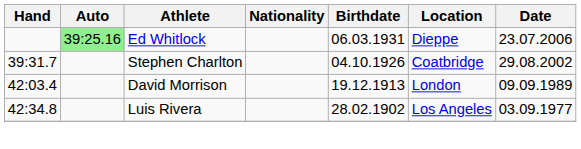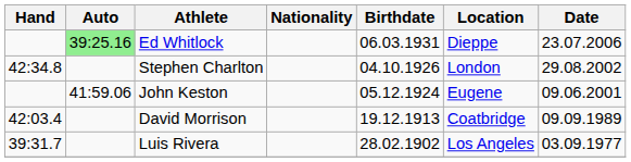Stephen Charlton | Hand: 39:31.7 -> 42:34.8
Stephen Charlton | Location: Coatbridge -> London
+ row: 41:59.06 | John Keston | 05.12.1924 | Eugene | 09.06.2001
David Morrison | Location: London -> Coatbridge
Luis Rivera | Hand: 42:34.8 -> 39:31.7
